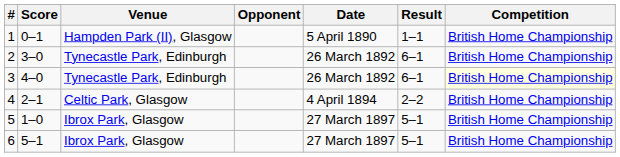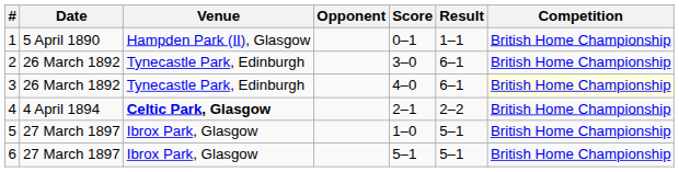columns swapped: Date <-> Score
4 | Venue: normal -> bold
